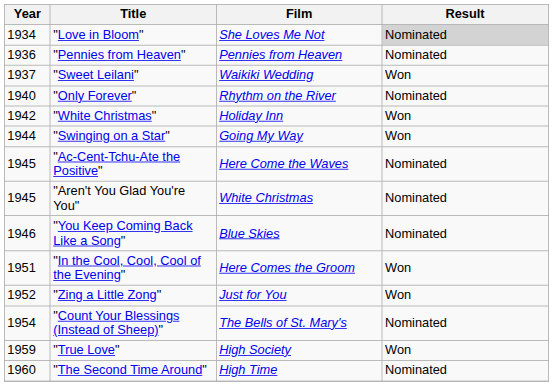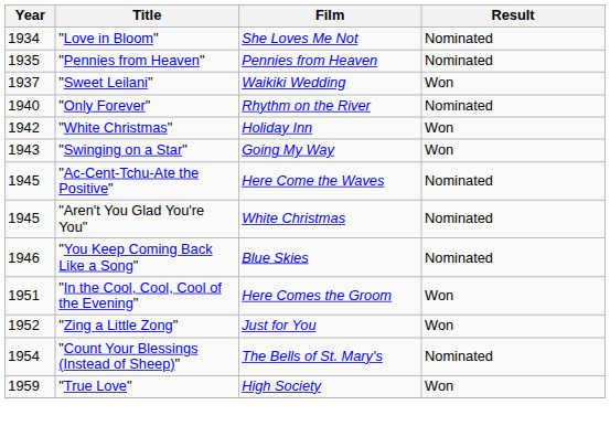"Love in Bloom" | Result: lightgrey background -> no background
"Pennies from Heaven" | Year: 1936 -> 1935
"Swinging on a Star" | Year: 1944 -> 1943
- row: 1960 | "The Second Time Around" | High Time | Nominated
